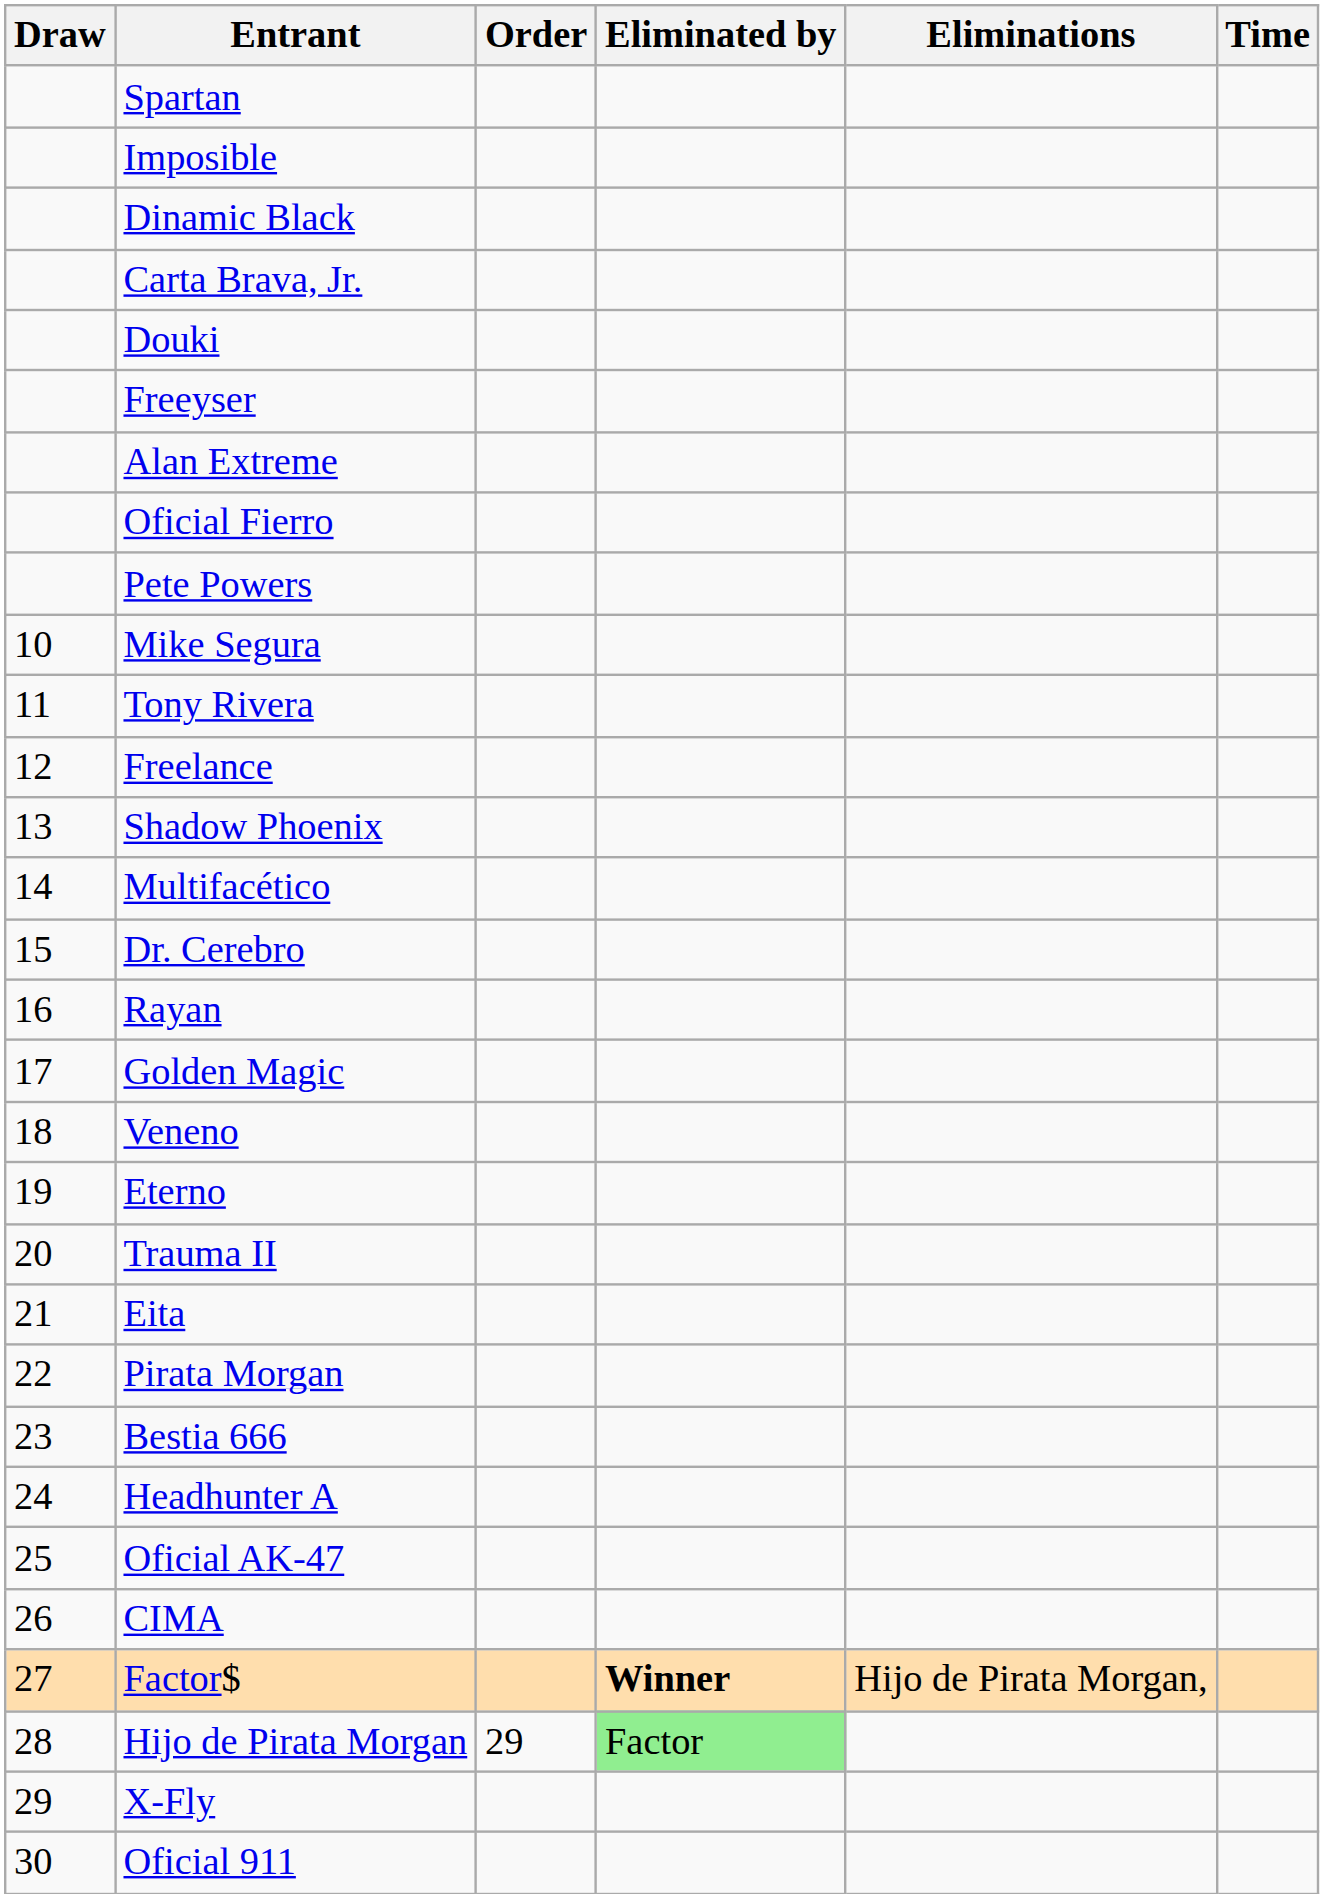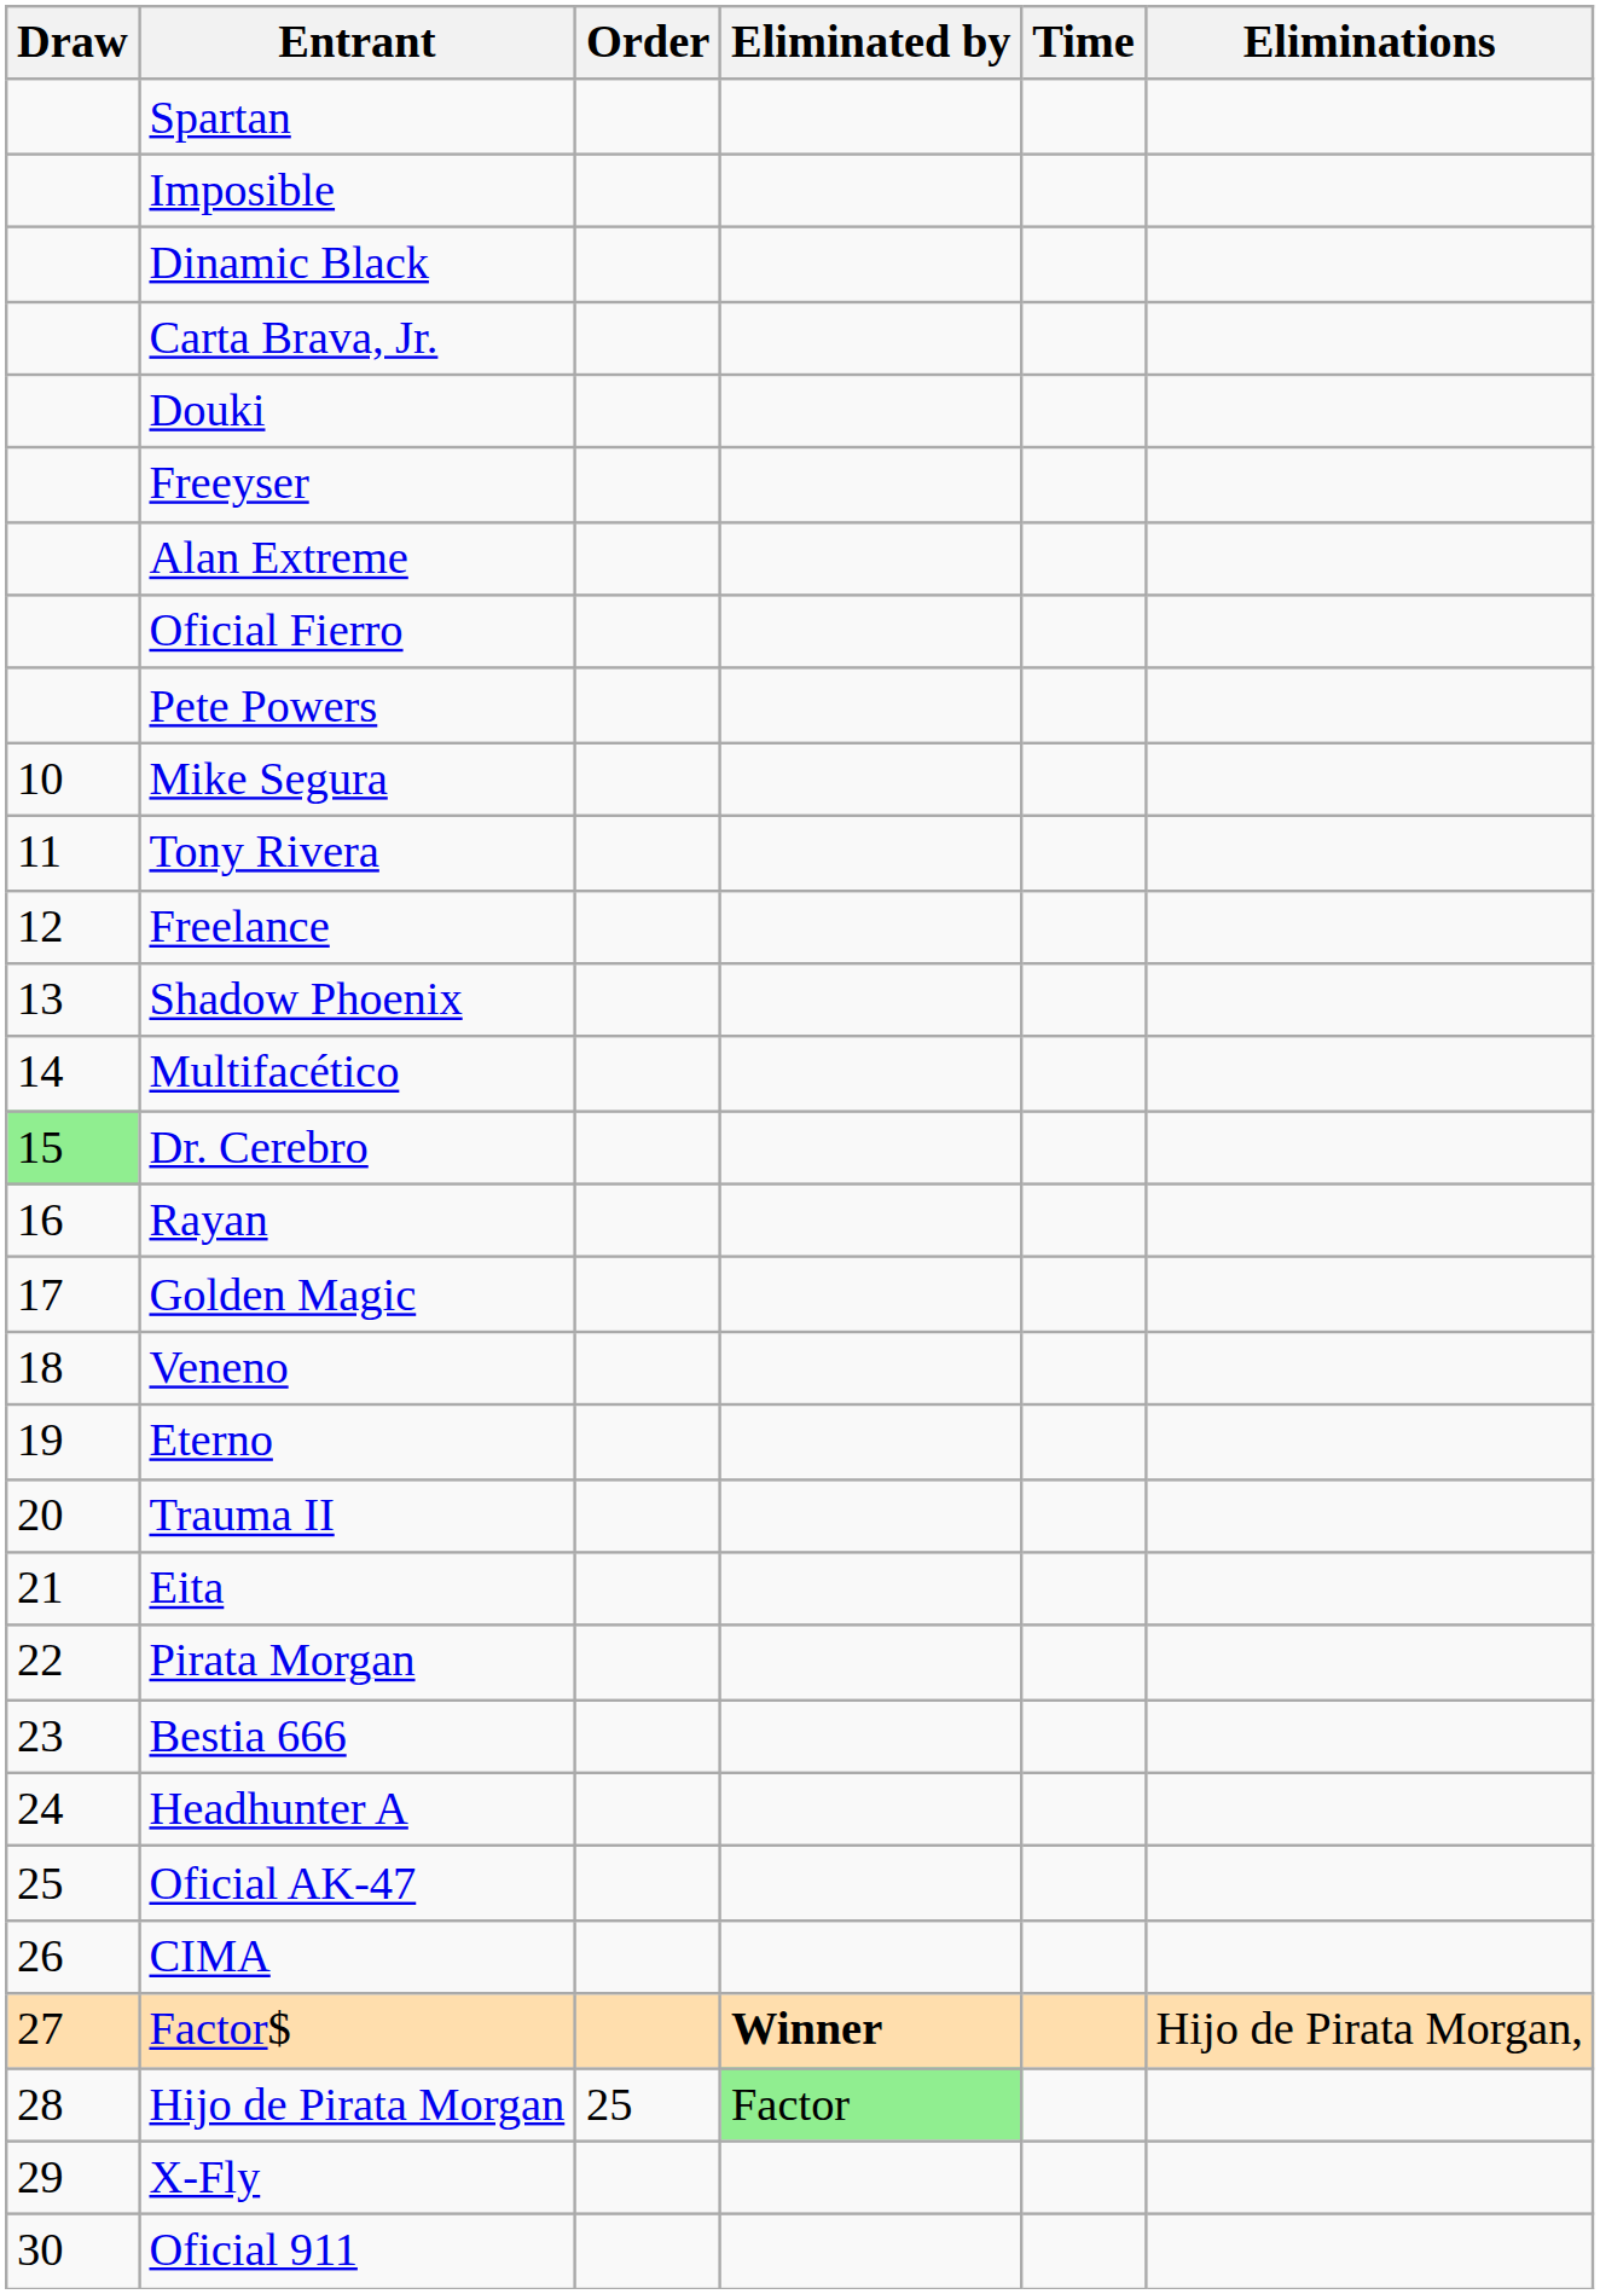columns swapped: Time <-> Eliminations
Dr. Cerebro | Draw: no background -> lightgreen background
Hijo de Pirata Morgan | Order: 29 -> 25
